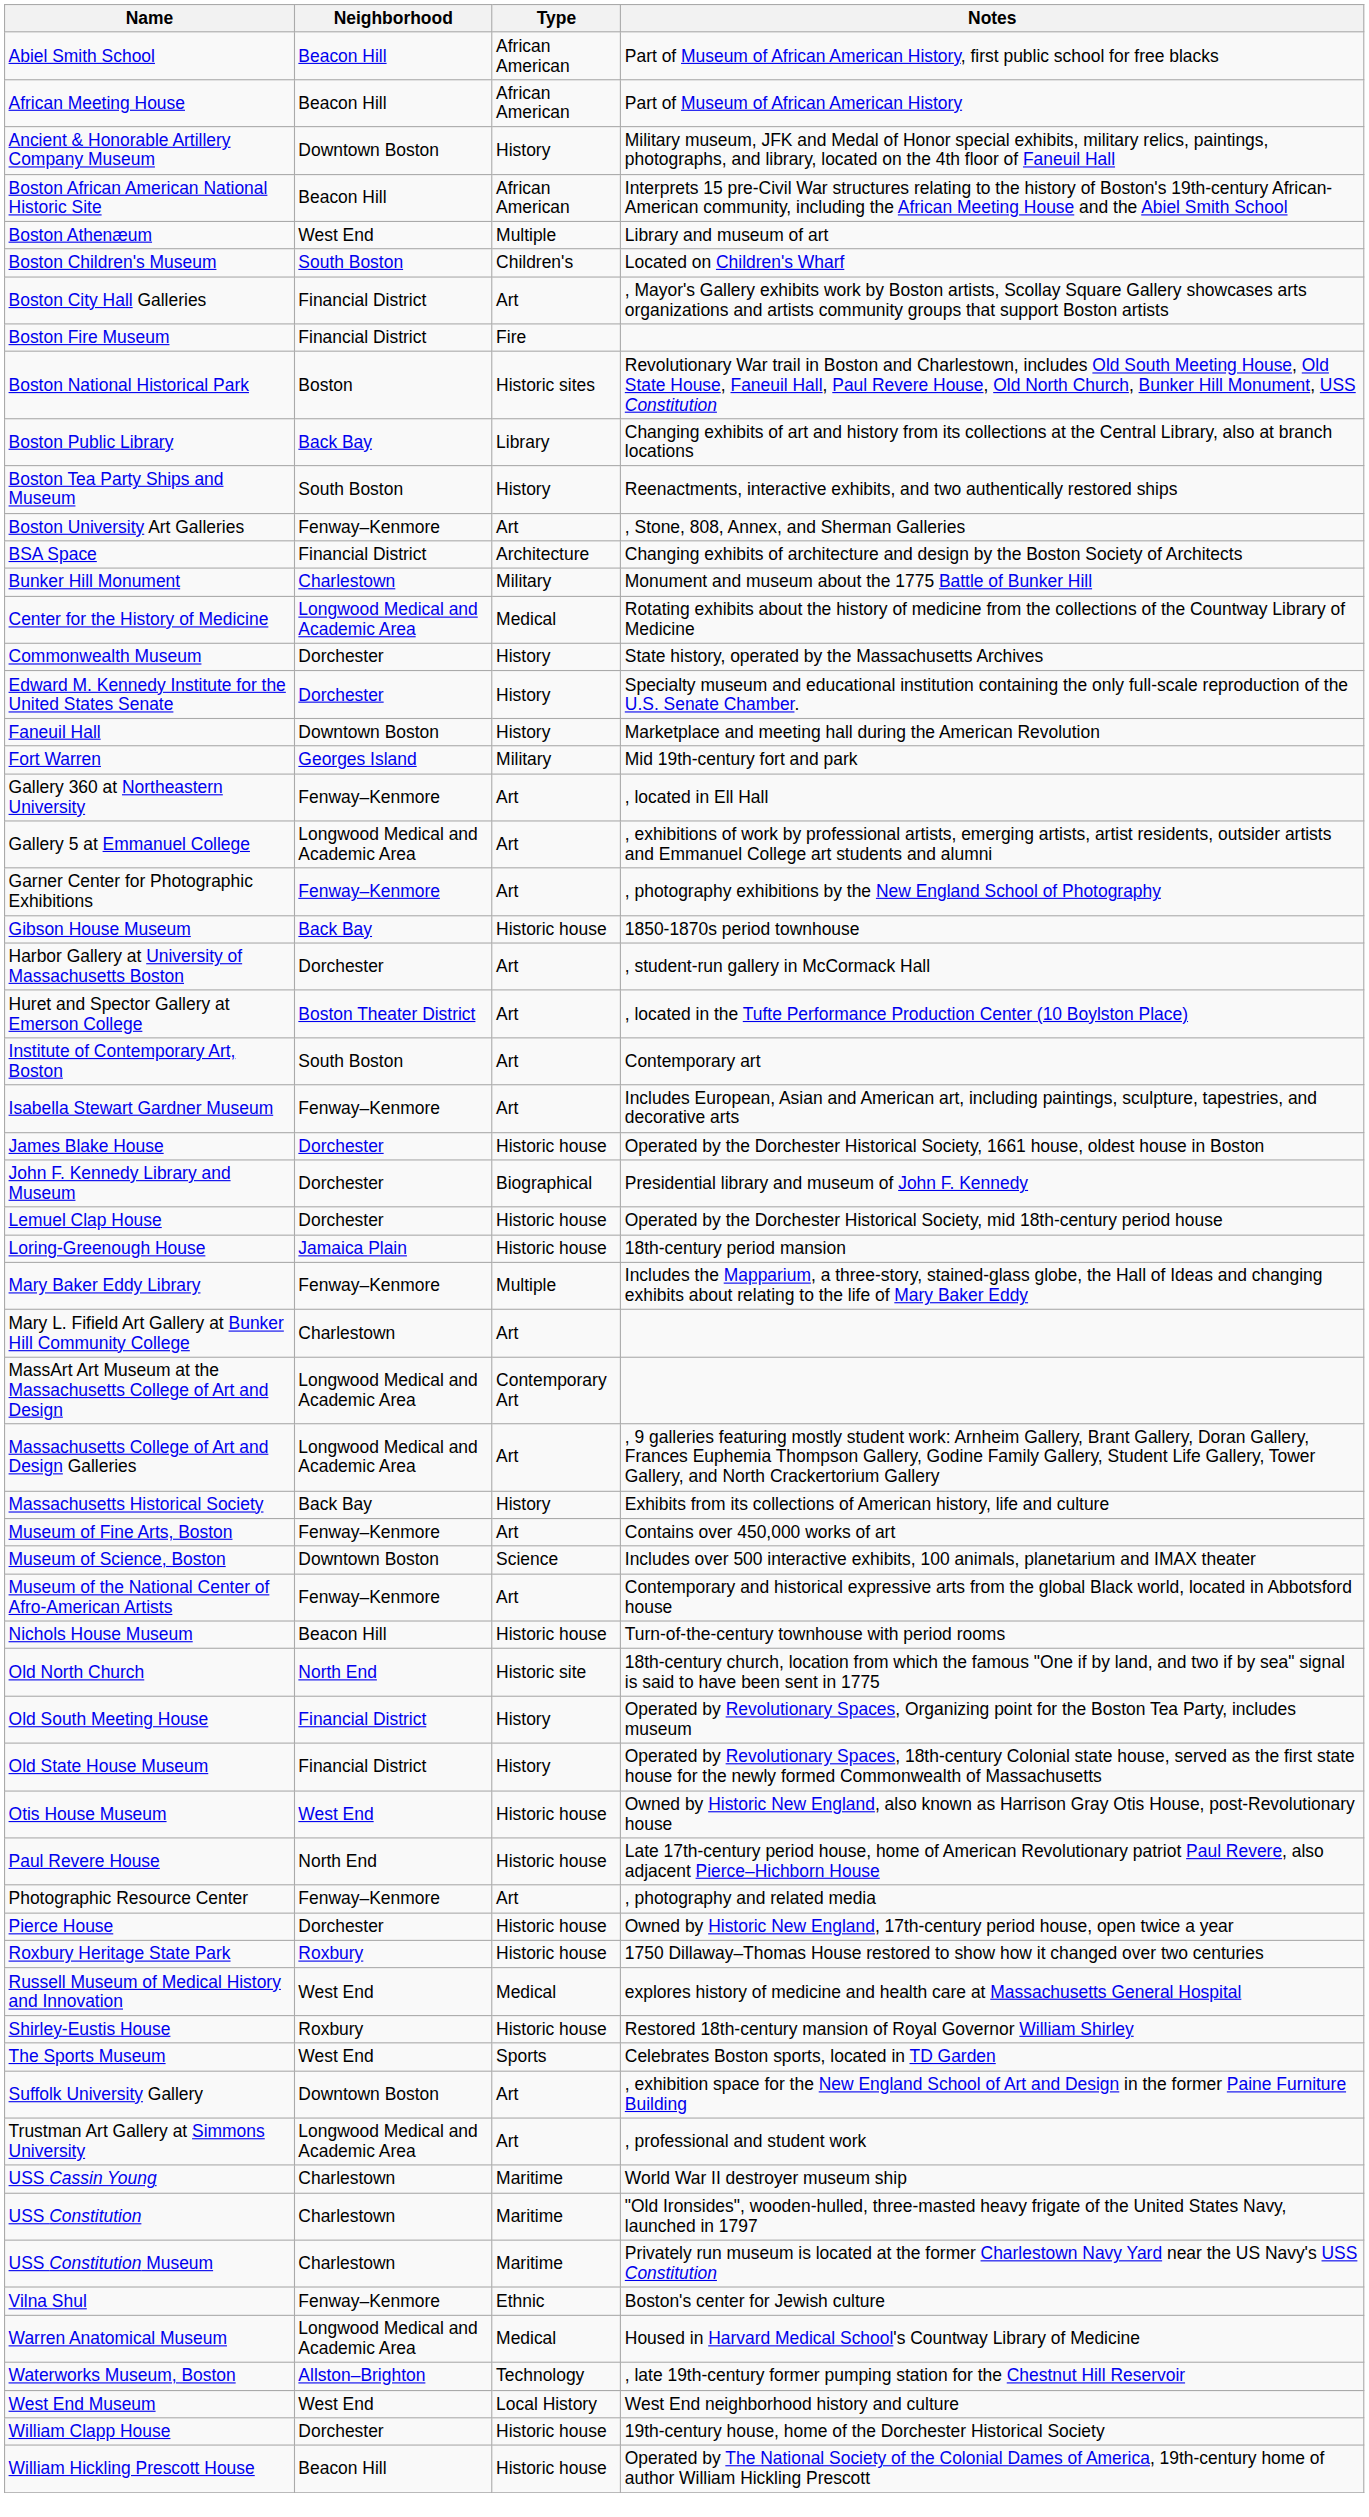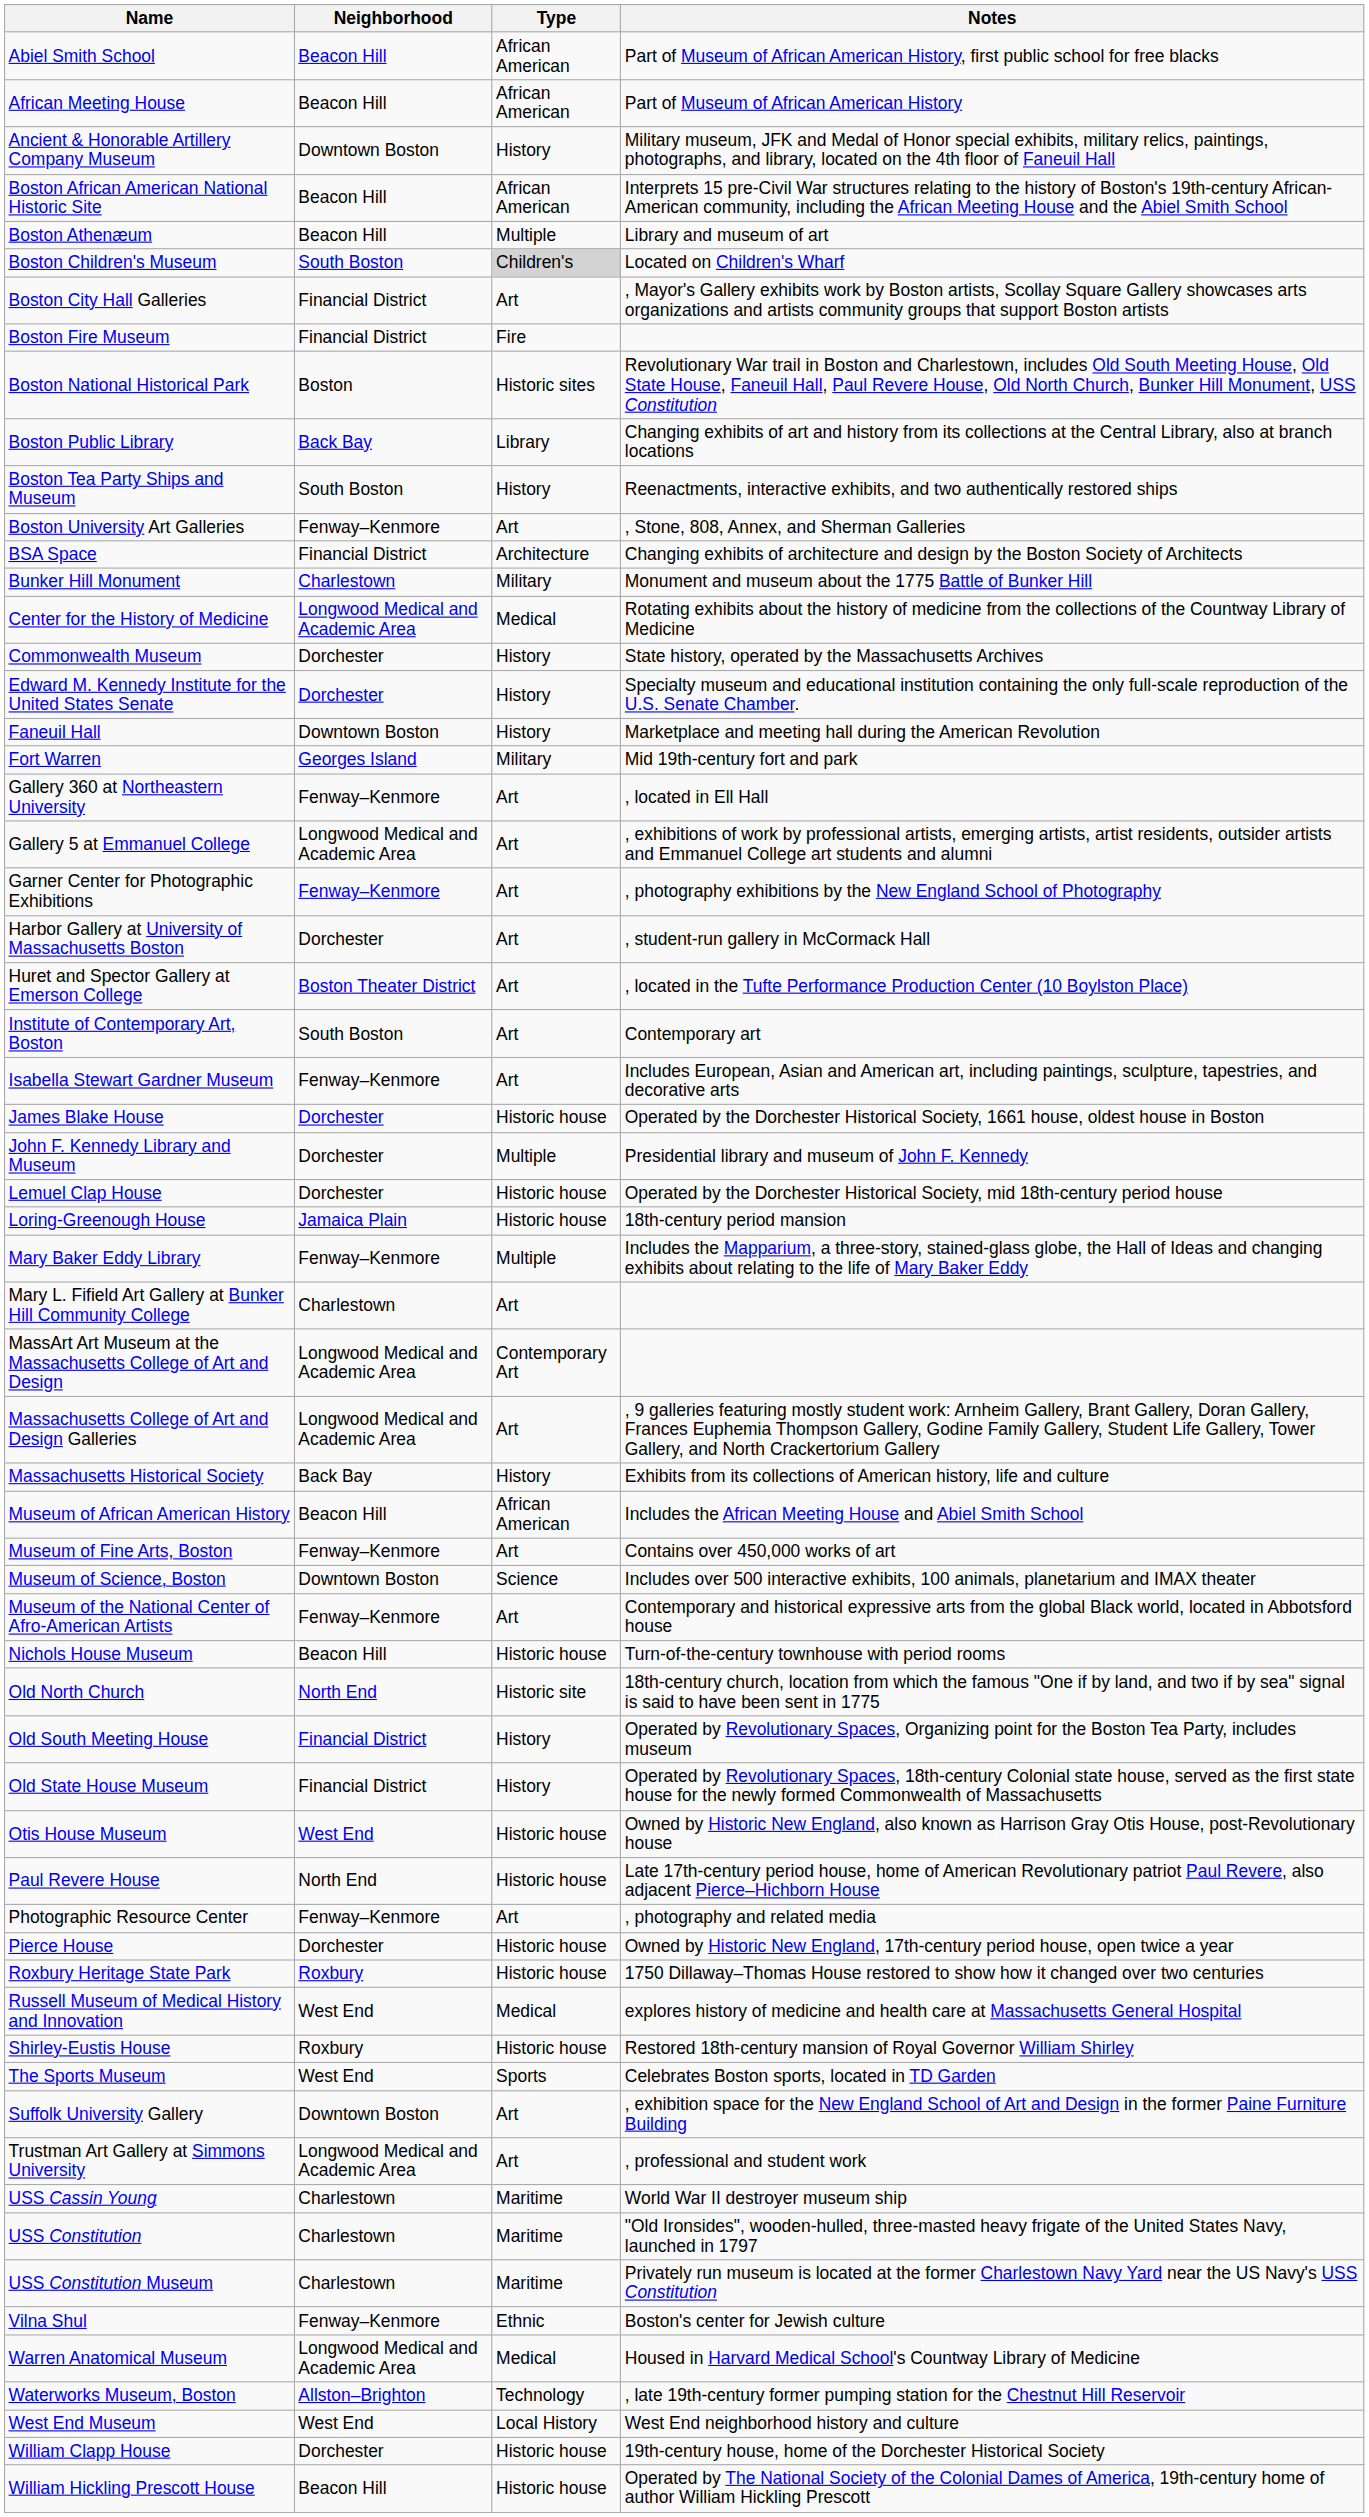Boston Athenæum | Neighborhood: West End -> Beacon Hill
Boston Children's Museum | Type: no background -> lightgrey background
- row: Gibson House Museum | Back Bay | Historic house | 1850-1870s period townhouse
John F. Kennedy Library and Museum | Type: Biographical -> Multiple
+ row: Museum of African American History | Beacon Hill | African American | Includes the African Meeting House and Abiel Smith School
